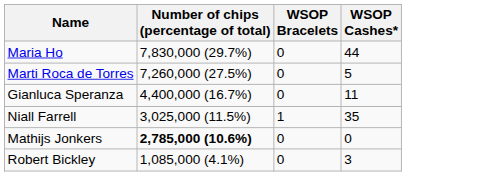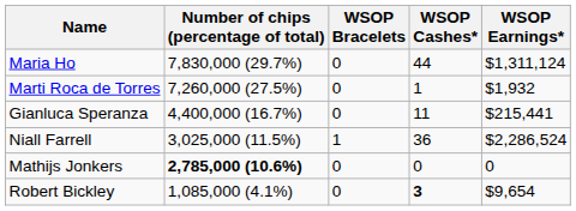+ column: WSOP Earnings* | $1,311,124 | $1,932 | $215,441 | $2,286,524 | 0 | $9,654
Marti Roca de Torres | WSOP Cashes*: 5 -> 1
Niall Farrell | WSOP Cashes*: 35 -> 36
Robert Bickley | WSOP Cashes*: normal -> bold
